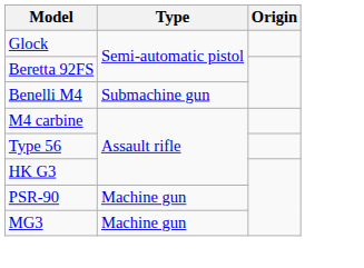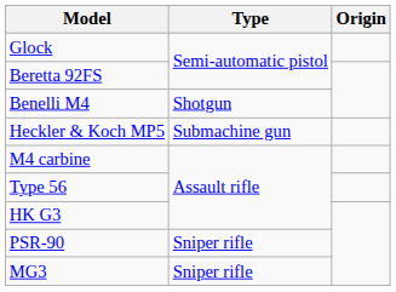Benelli M4 | Type: Submachine gun -> Shotgun
+ row: Heckler & Koch MP5 | Submachine gun
PSR-90 | Type: Machine gun -> Sniper rifle
MG3 | Type: Machine gun -> Sniper rifle
